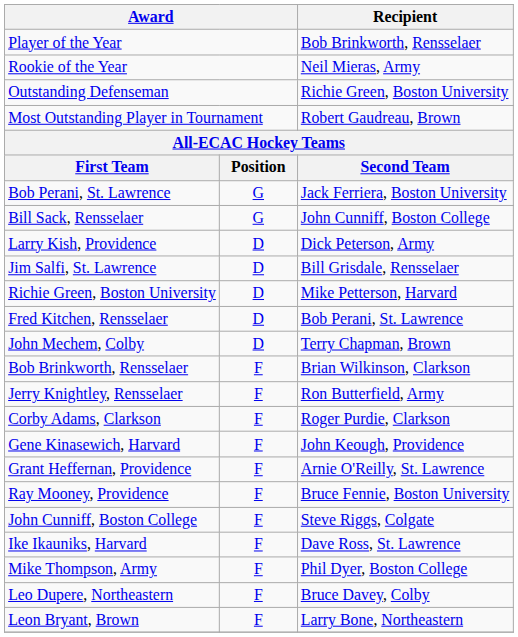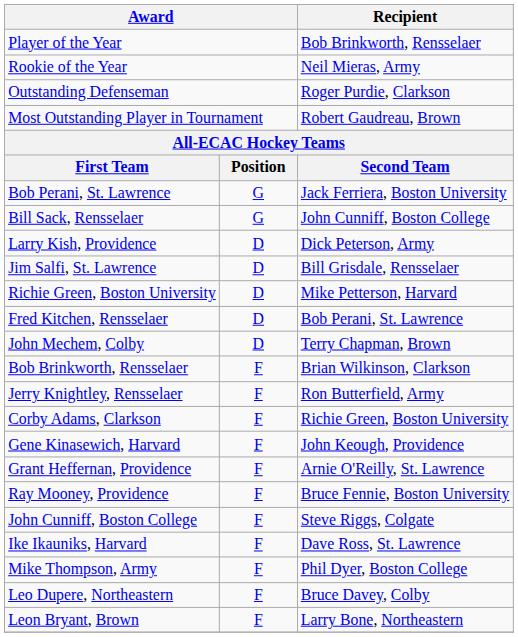Outstanding Defenseman | Recipient: Richie Green, Boston University -> Roger Purdie, Clarkson
Corby Adams, Clarkson | Recipient: Roger Purdie, Clarkson -> Richie Green, Boston University
